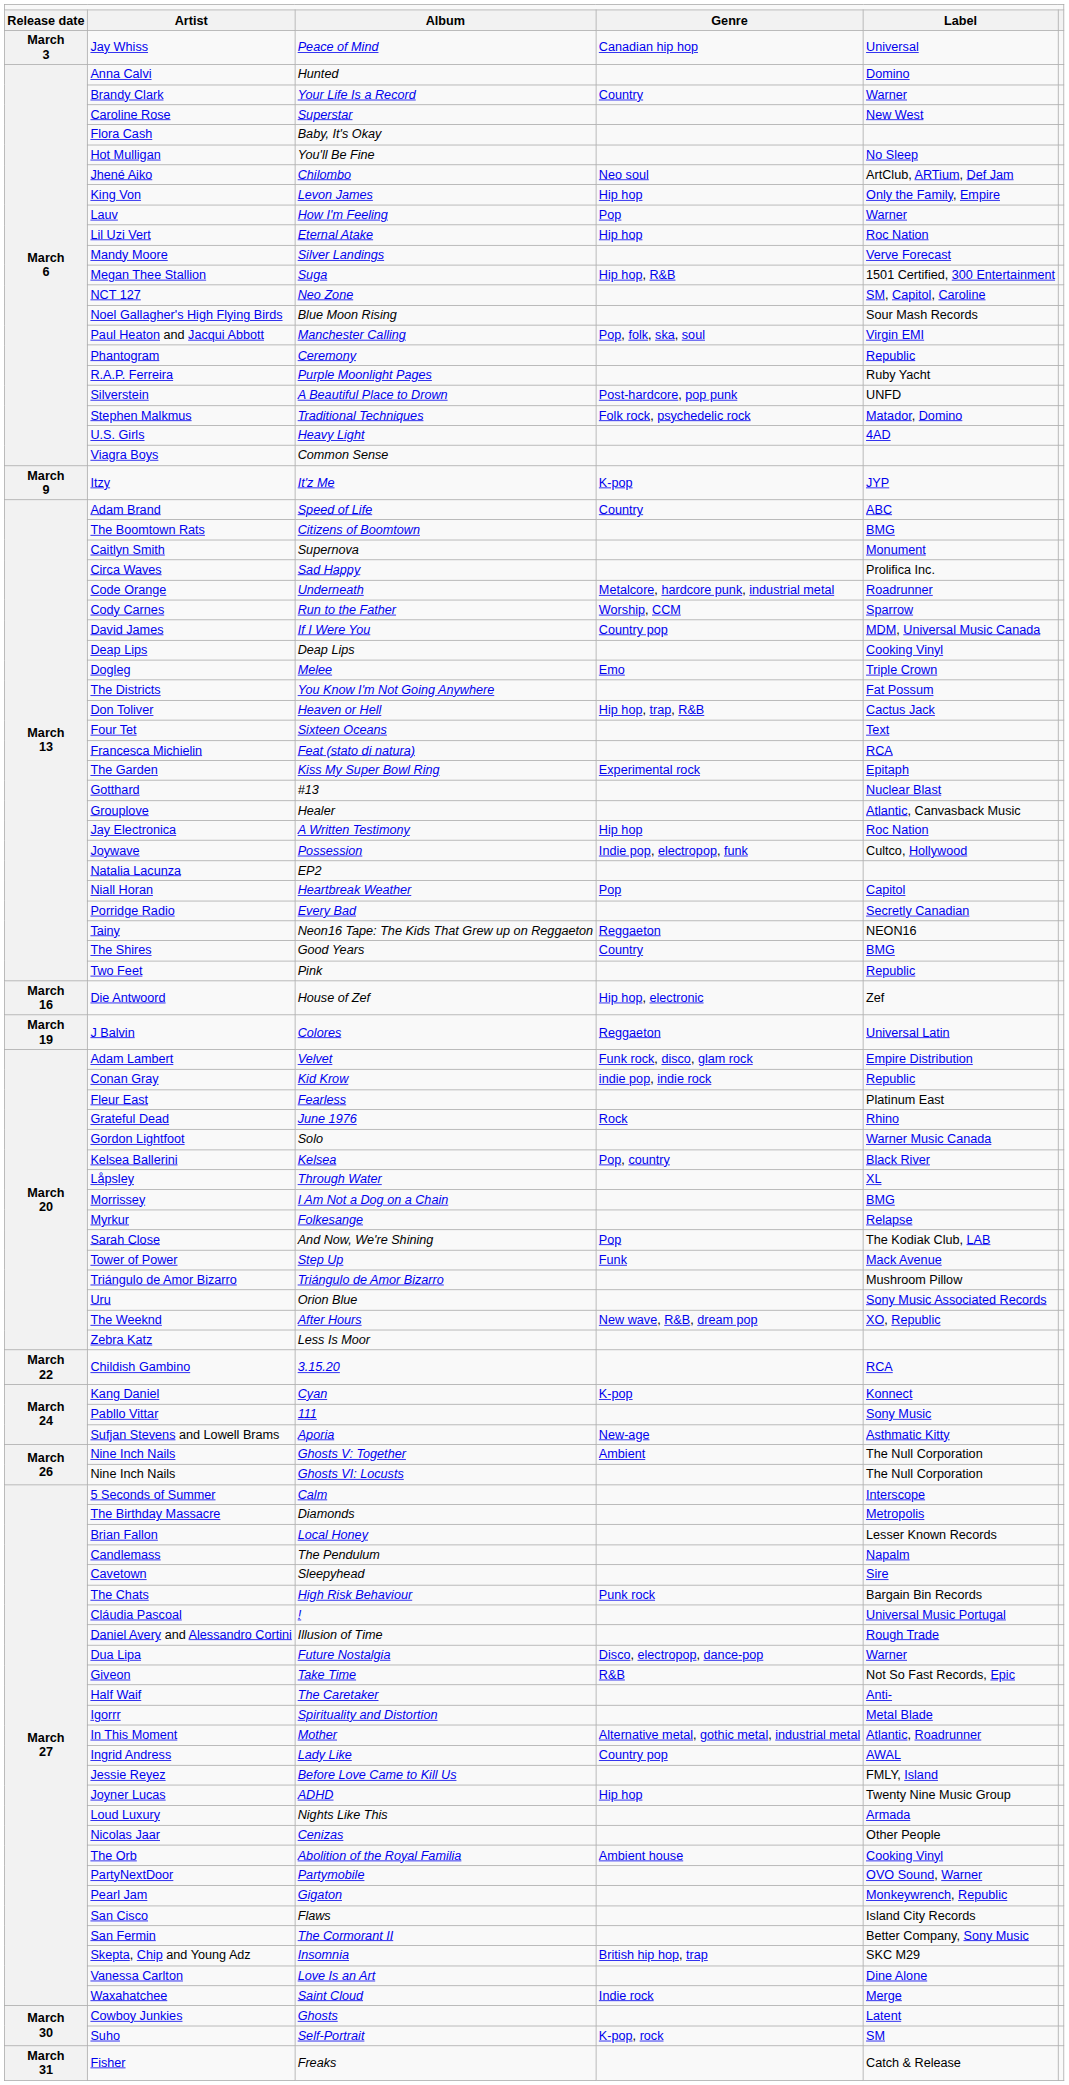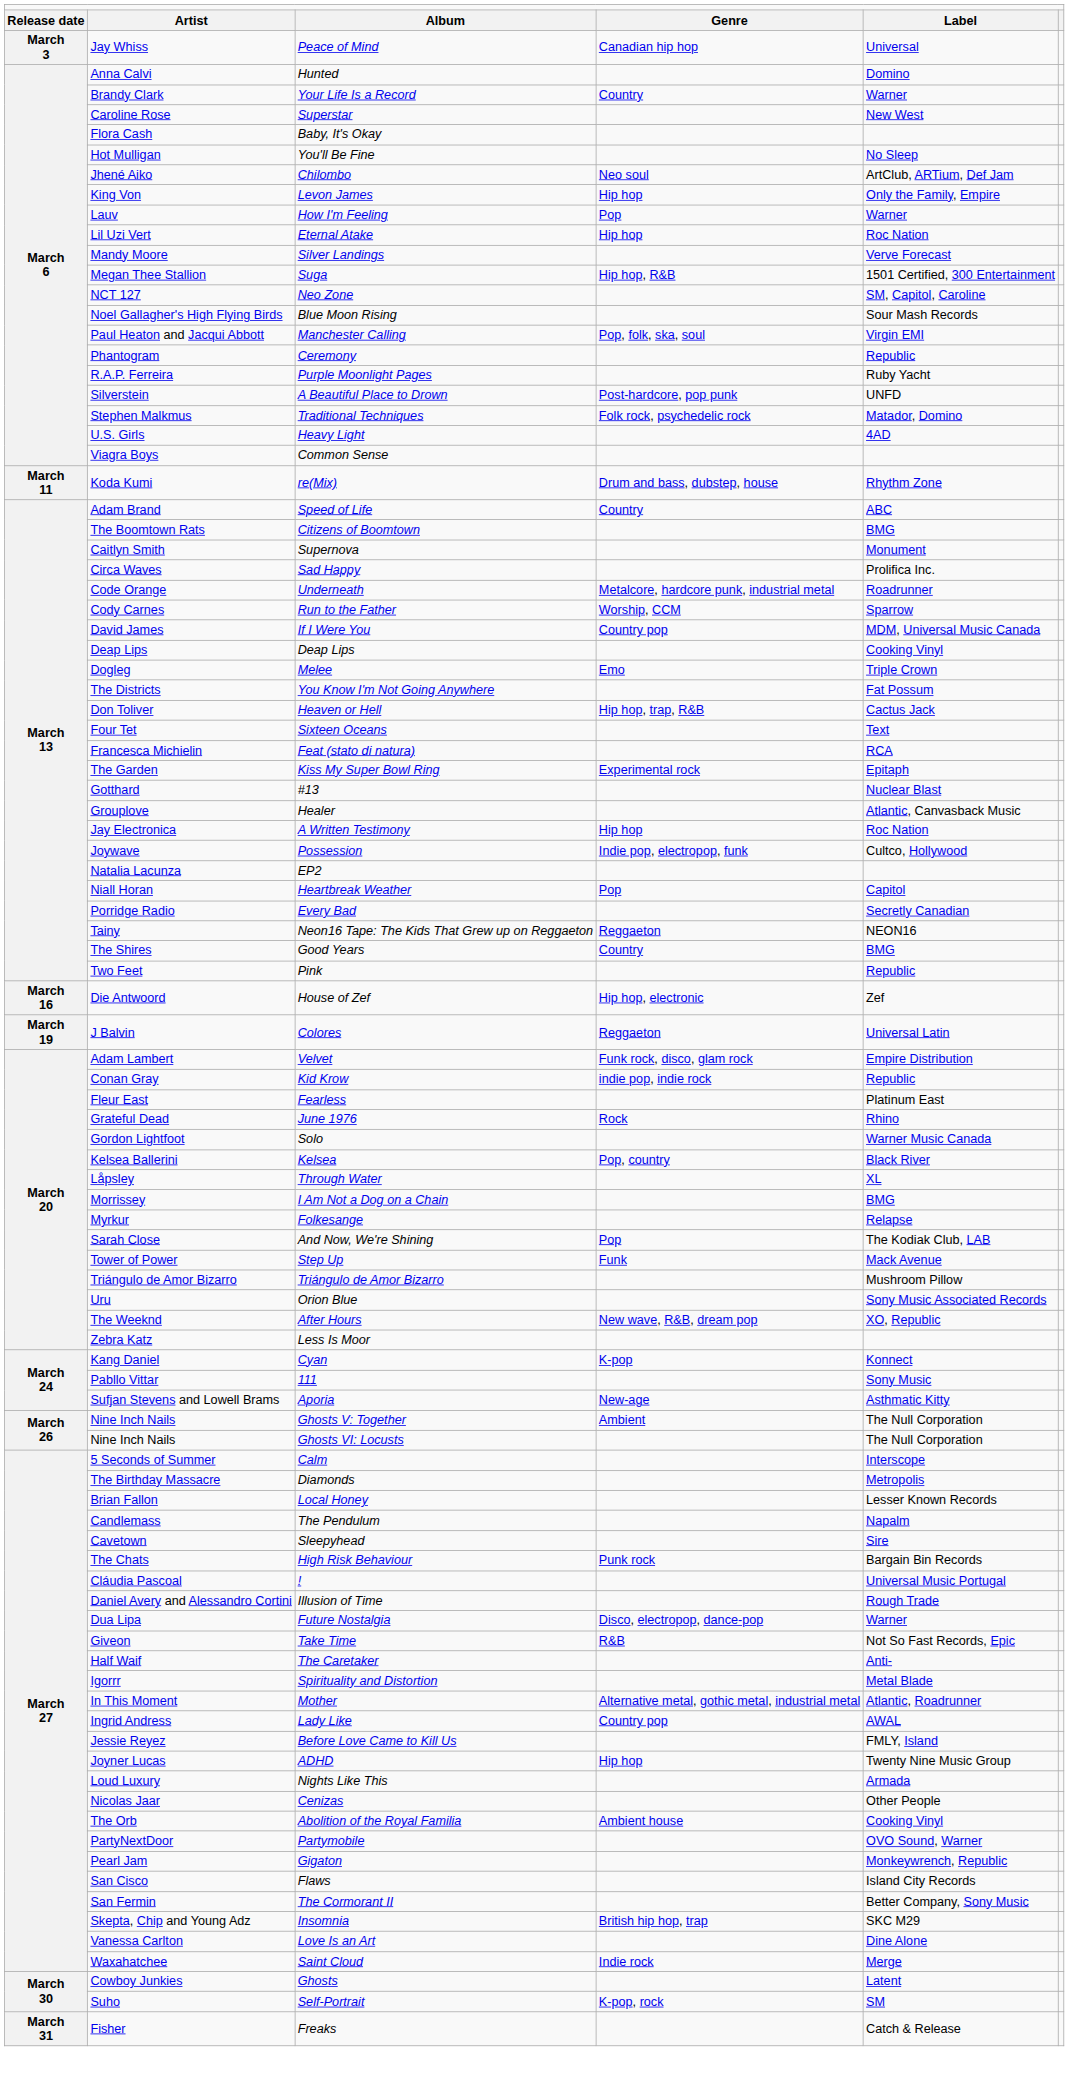- row: March 9 | Itzy | It'z Me | K-pop | JYP
+ row: March 11 | Koda Kumi | re(Mix) | Drum and bass, dubstep, house | Rhythm Zone
- row: March 22 | Childish Gambino | 3.15.20 | RCA
